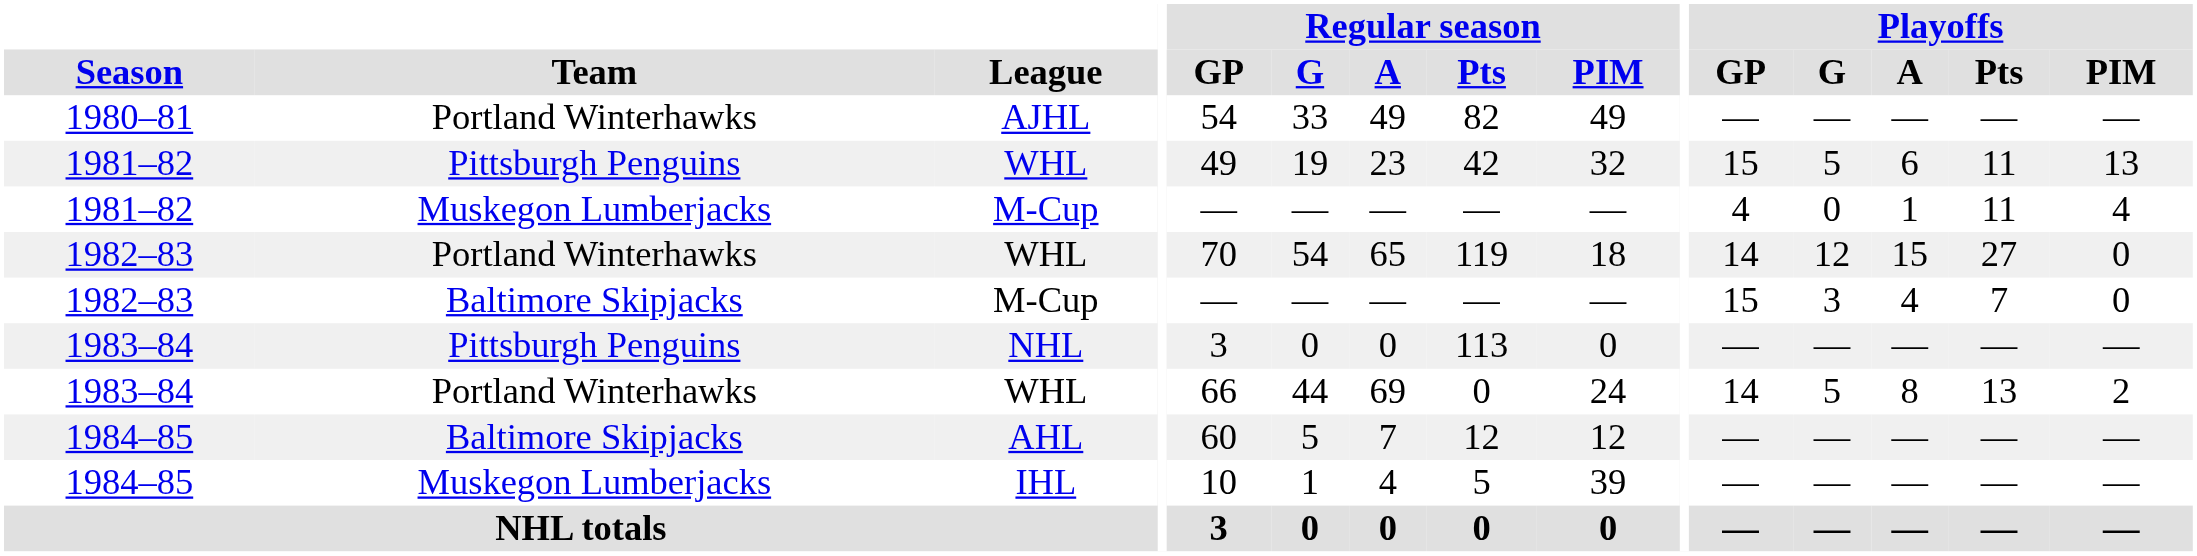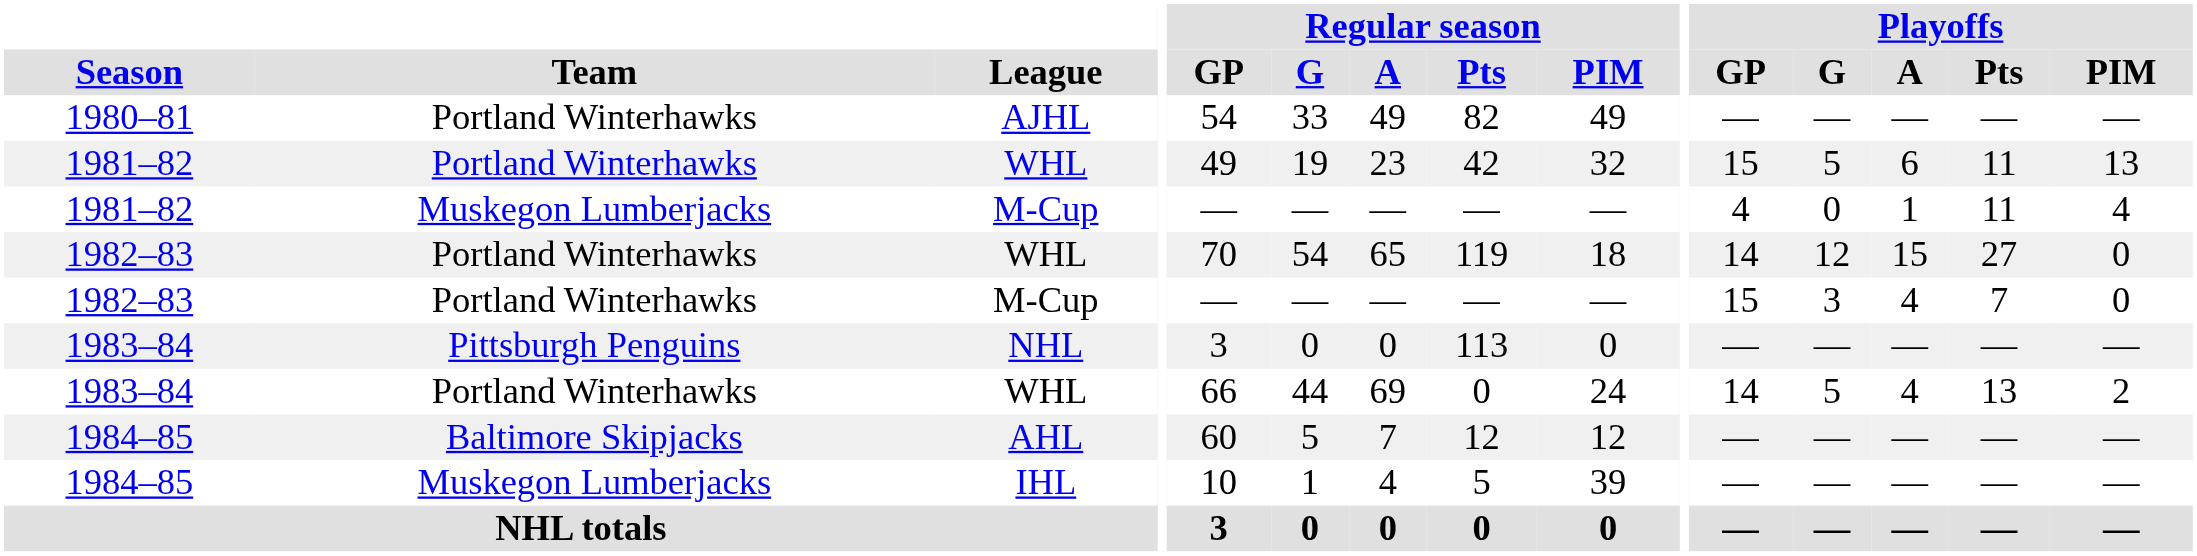1981–82 / WHL | Team: Pittsburgh Penguins -> Portland Winterhawks
1982–83 / M-Cup | Team: Baltimore Skipjacks -> Portland Winterhawks
1983–84 / WHL | Playoffs / A: 8 -> 4
